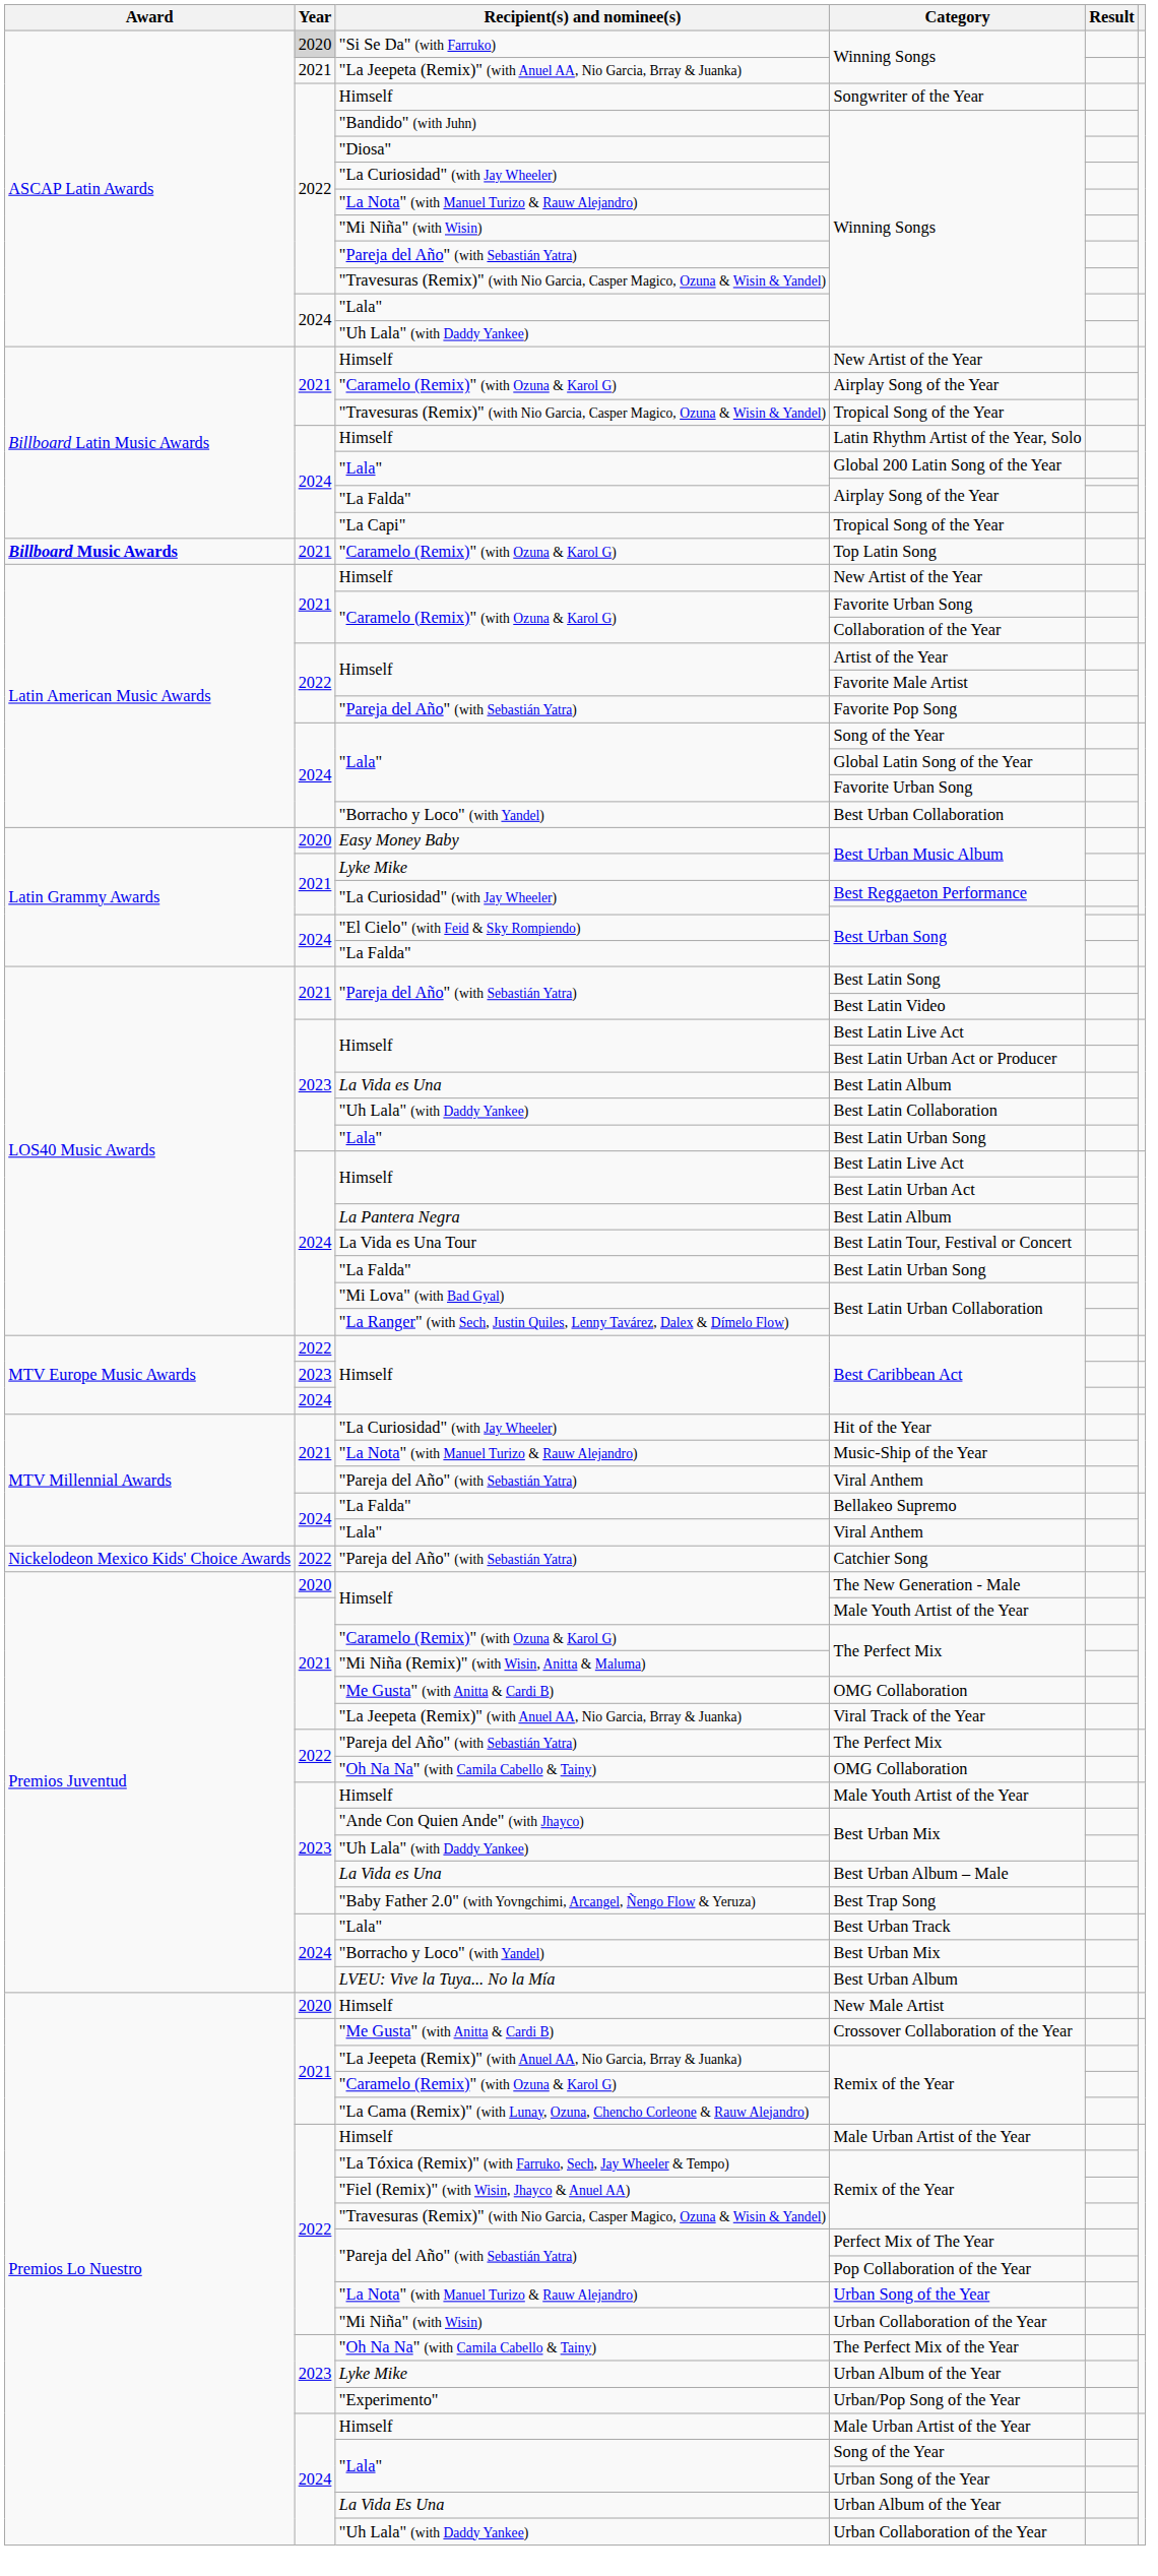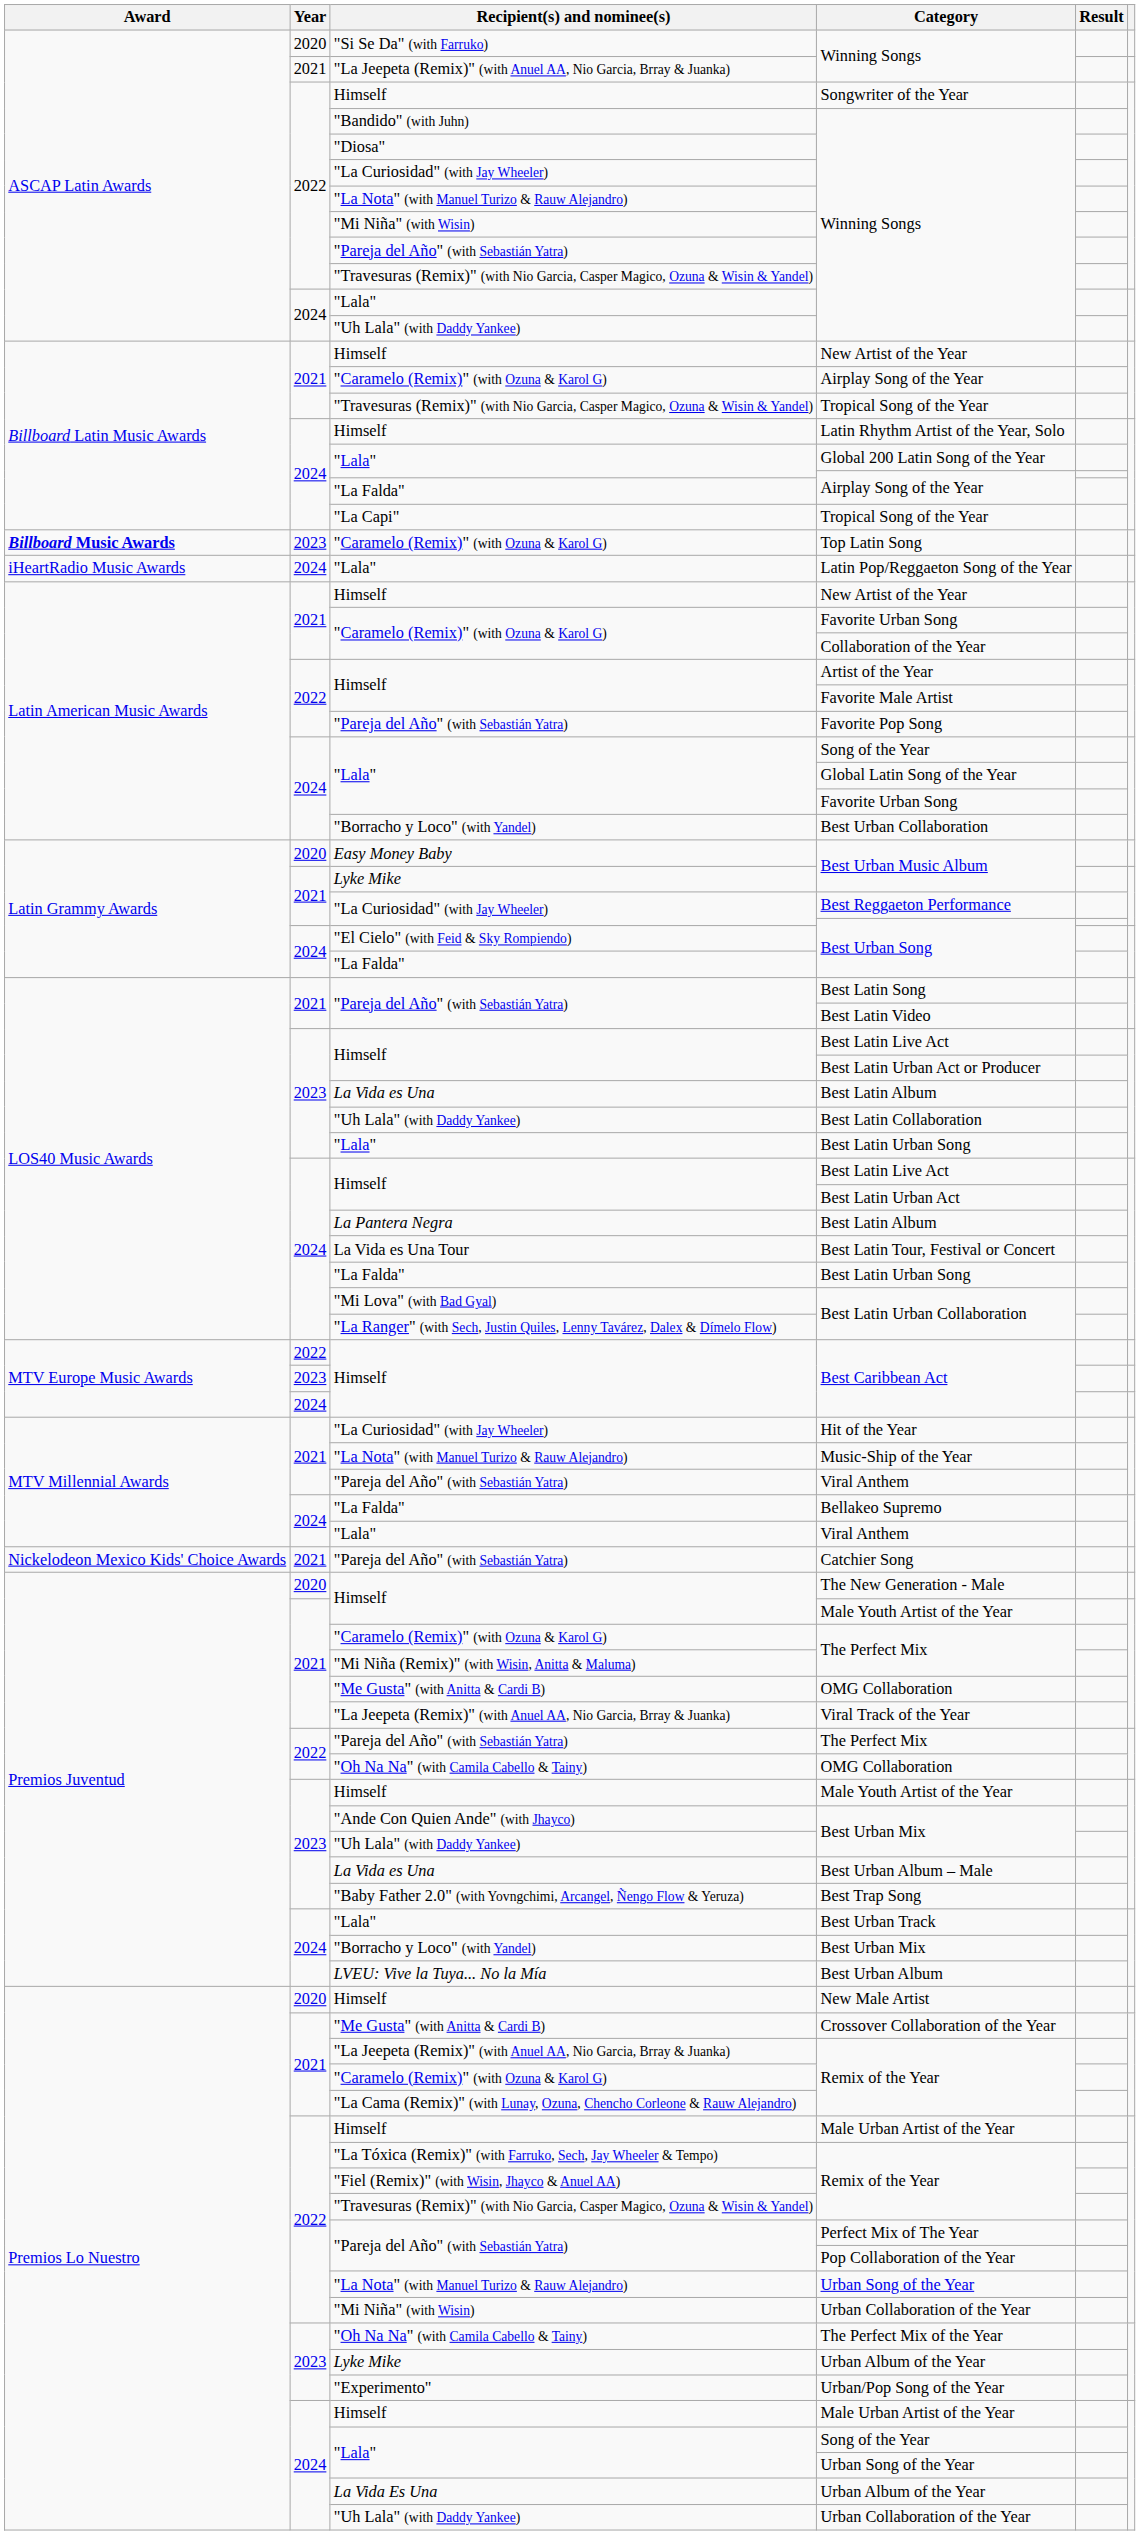"Si Se Da" (with Farruko) / Winning Songs | Year: lightgrey background -> no background
Top Latin Song | Year: 2021 -> 2023
+ row: iHeartRadio Music Awards | 2024 | "Lala" | Latin Pop/Reggaeton Song of the Year
Catchier Song | Year: 2022 -> 2021
